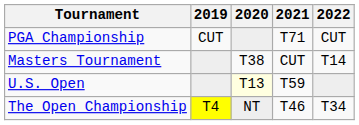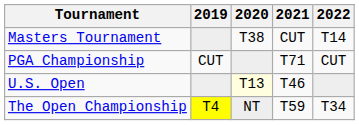rows swapped: Masters Tournament <-> PGA Championship
U.S. Open | 2021: T59 -> T46
The Open Championship | 2021: T46 -> T59
